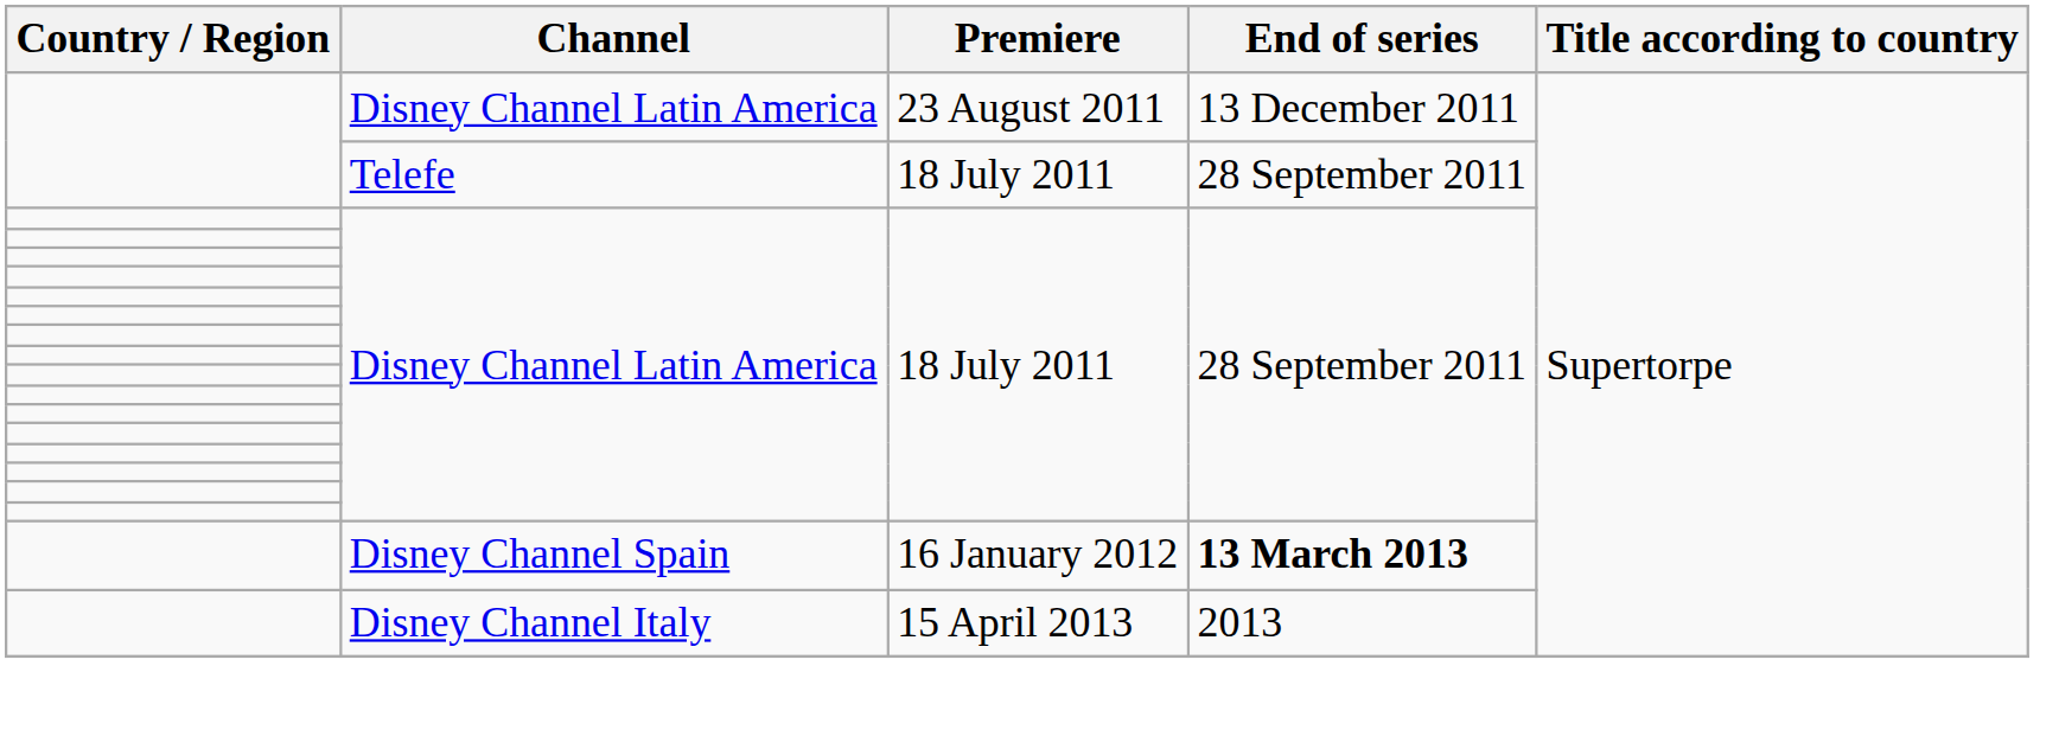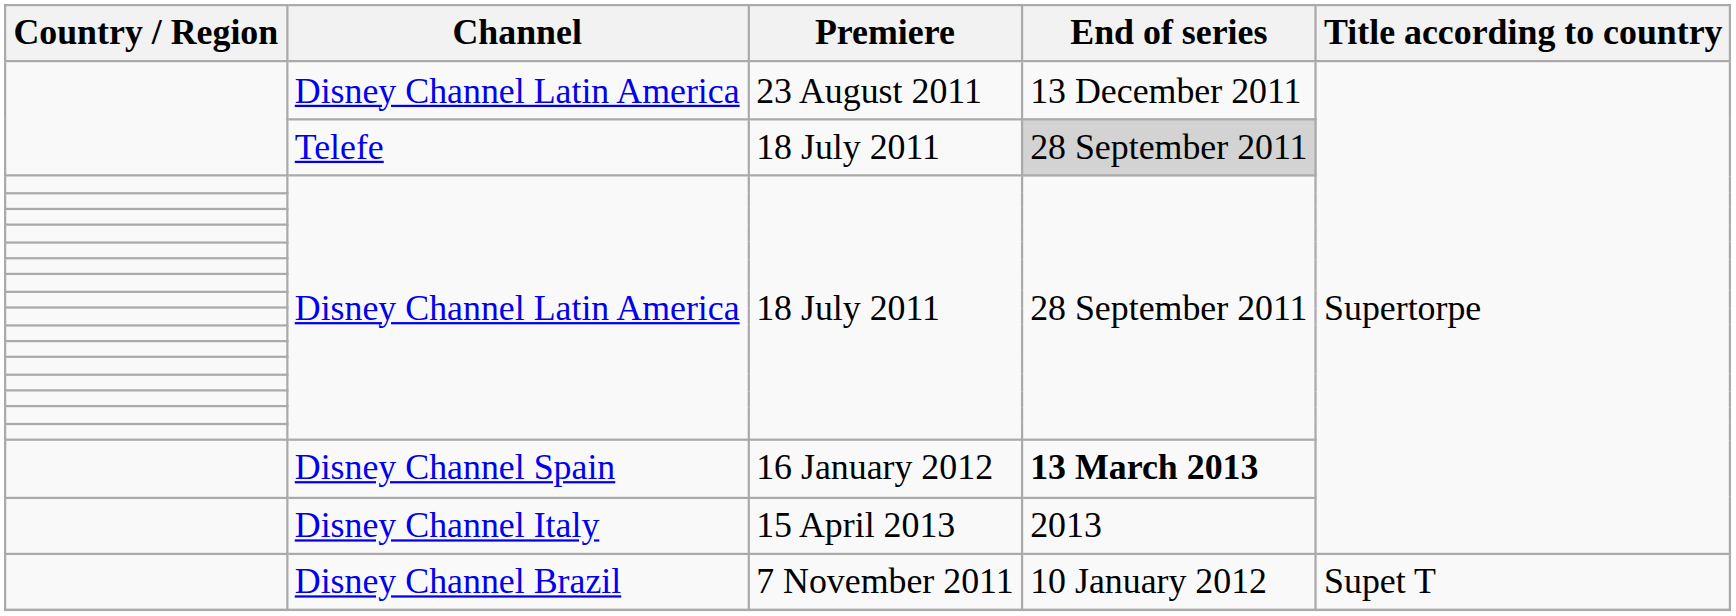Telefe | End of series: no background -> lightgrey background
+ row: Disney Channel Brazil | 7 November 2011 | 10 January 2012 | Supet T
